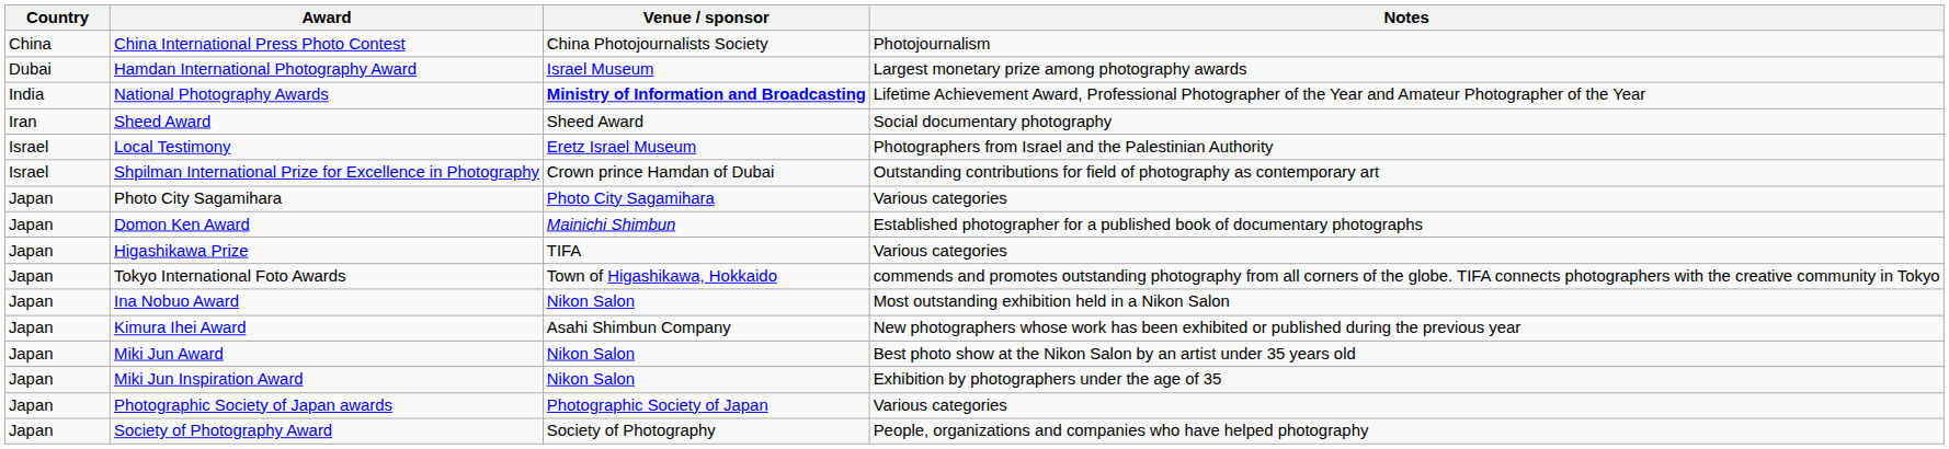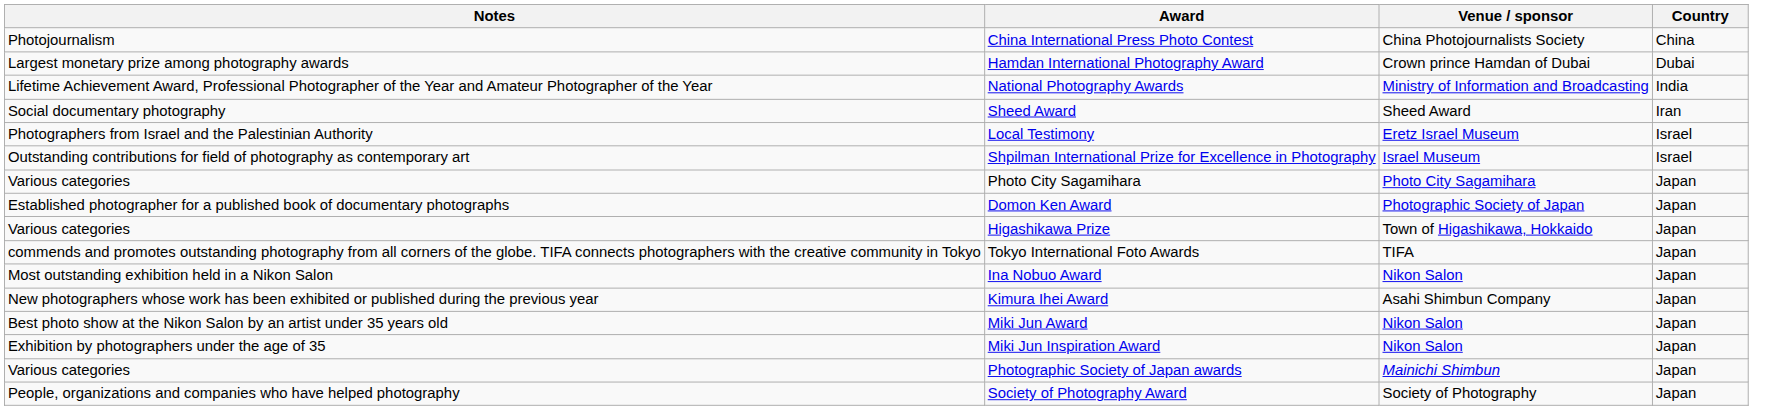columns swapped: Country <-> Notes
Hamdan International Photography Award | Venue / sponsor: Israel Museum -> Crown prince Hamdan of Dubai
National Photography Awards | Venue / sponsor: bold -> normal
Shpilman International Prize for Excellence in Photography | Venue / sponsor: Crown prince Hamdan of Dubai -> Israel Museum
Domon Ken Award | Venue / sponsor: Mainichi Shimbun -> Photographic Society of Japan
Higashikawa Prize | Venue / sponsor: TIFA -> Town of Higashikawa, Hokkaido
Tokyo International Foto Awards | Venue / sponsor: Town of Higashikawa, Hokkaido -> TIFA
Photographic Society of Japan awards | Venue / sponsor: Photographic Society of Japan -> Mainichi Shimbun
